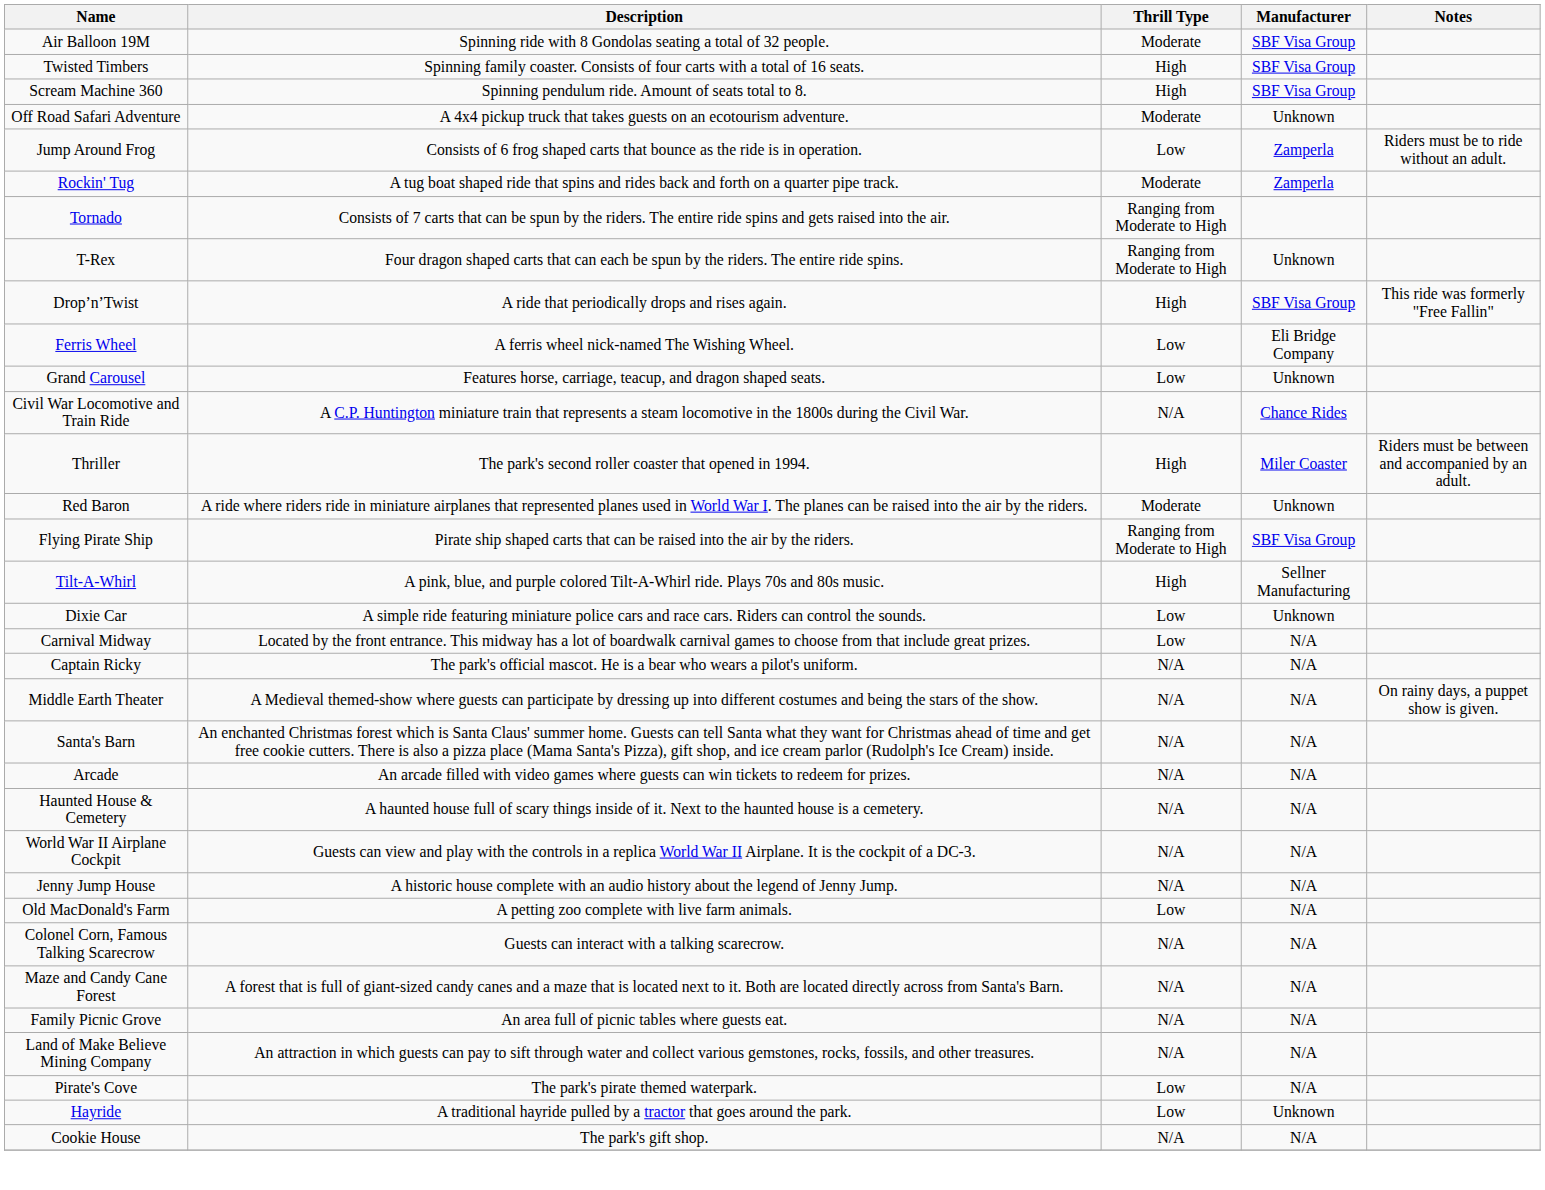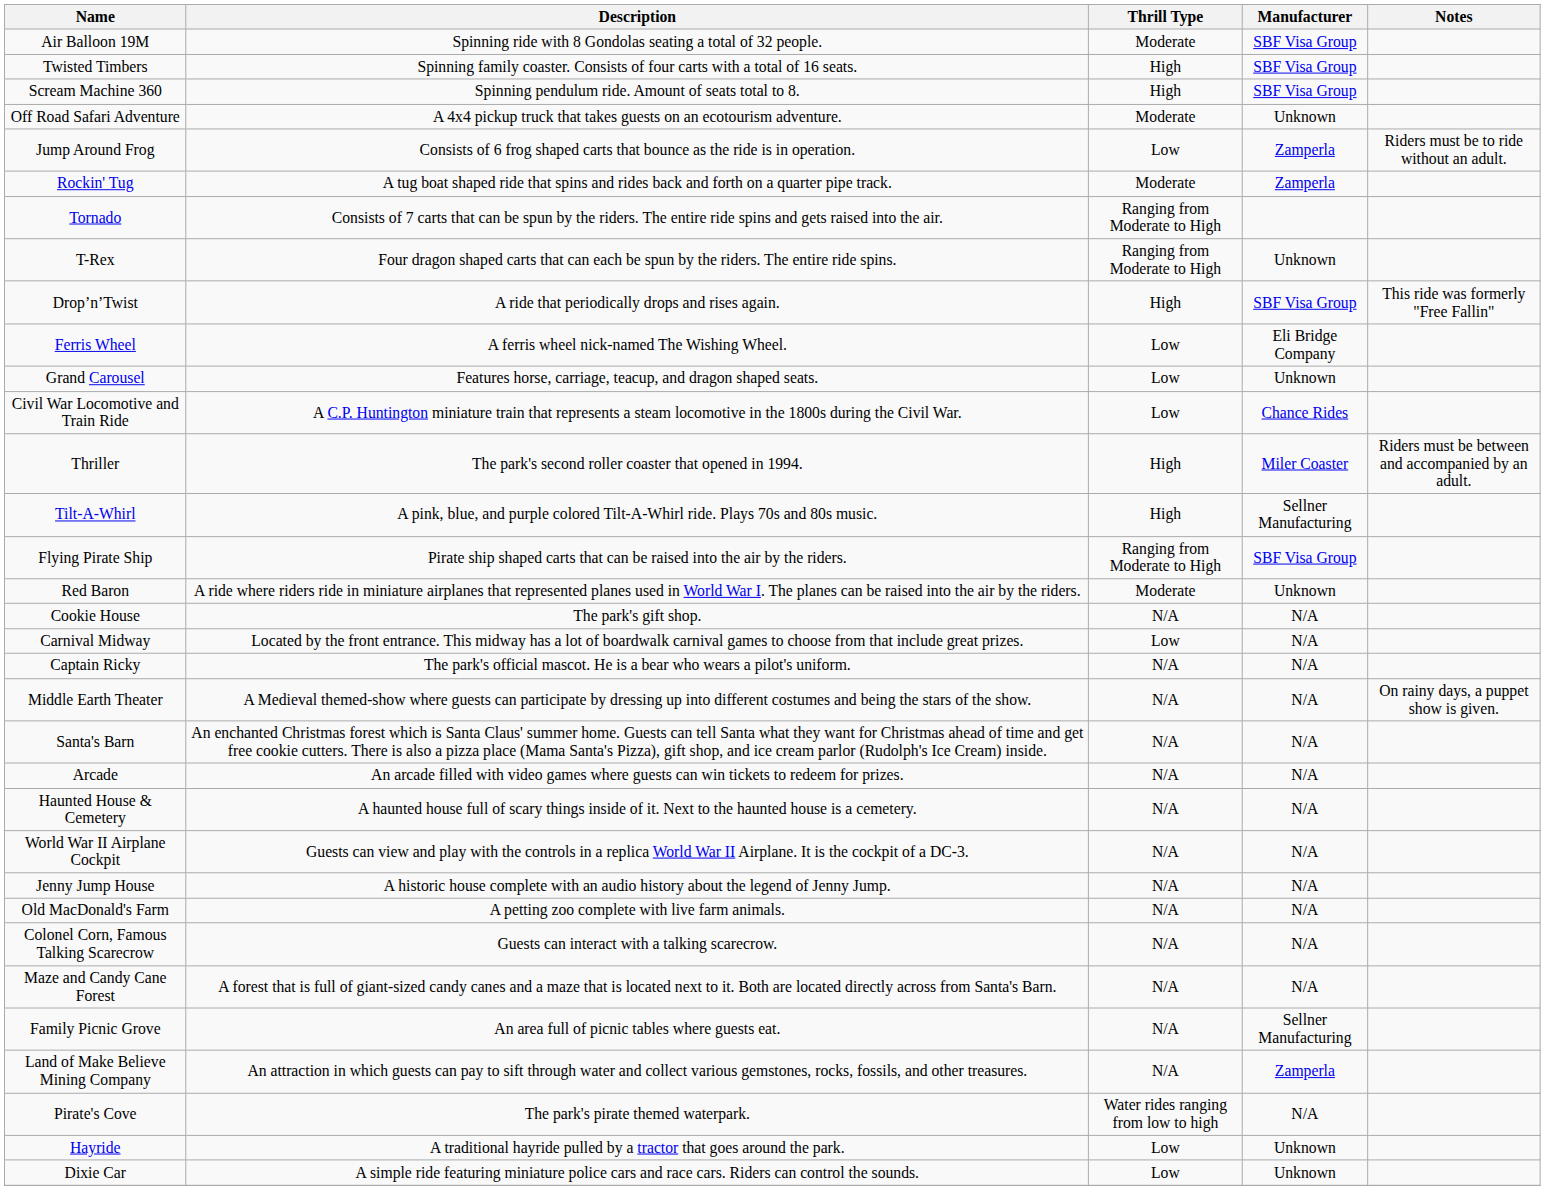Civil War Locomotive and Train Ride | Thrill Type: N/A -> Low
rows swapped: Tilt-A-Whirl <-> Red Baron
rows swapped: Dixie Car <-> Cookie House
Old MacDonald's Farm | Thrill Type: Low -> N/A
Family Picnic Grove | Manufacturer: N/A -> Sellner Manufacturing
Land of Make Believe Mining Company | Manufacturer: N/A -> Zamperla
Pirate's Cove | Thrill Type: Low -> Water rides ranging from low to high
